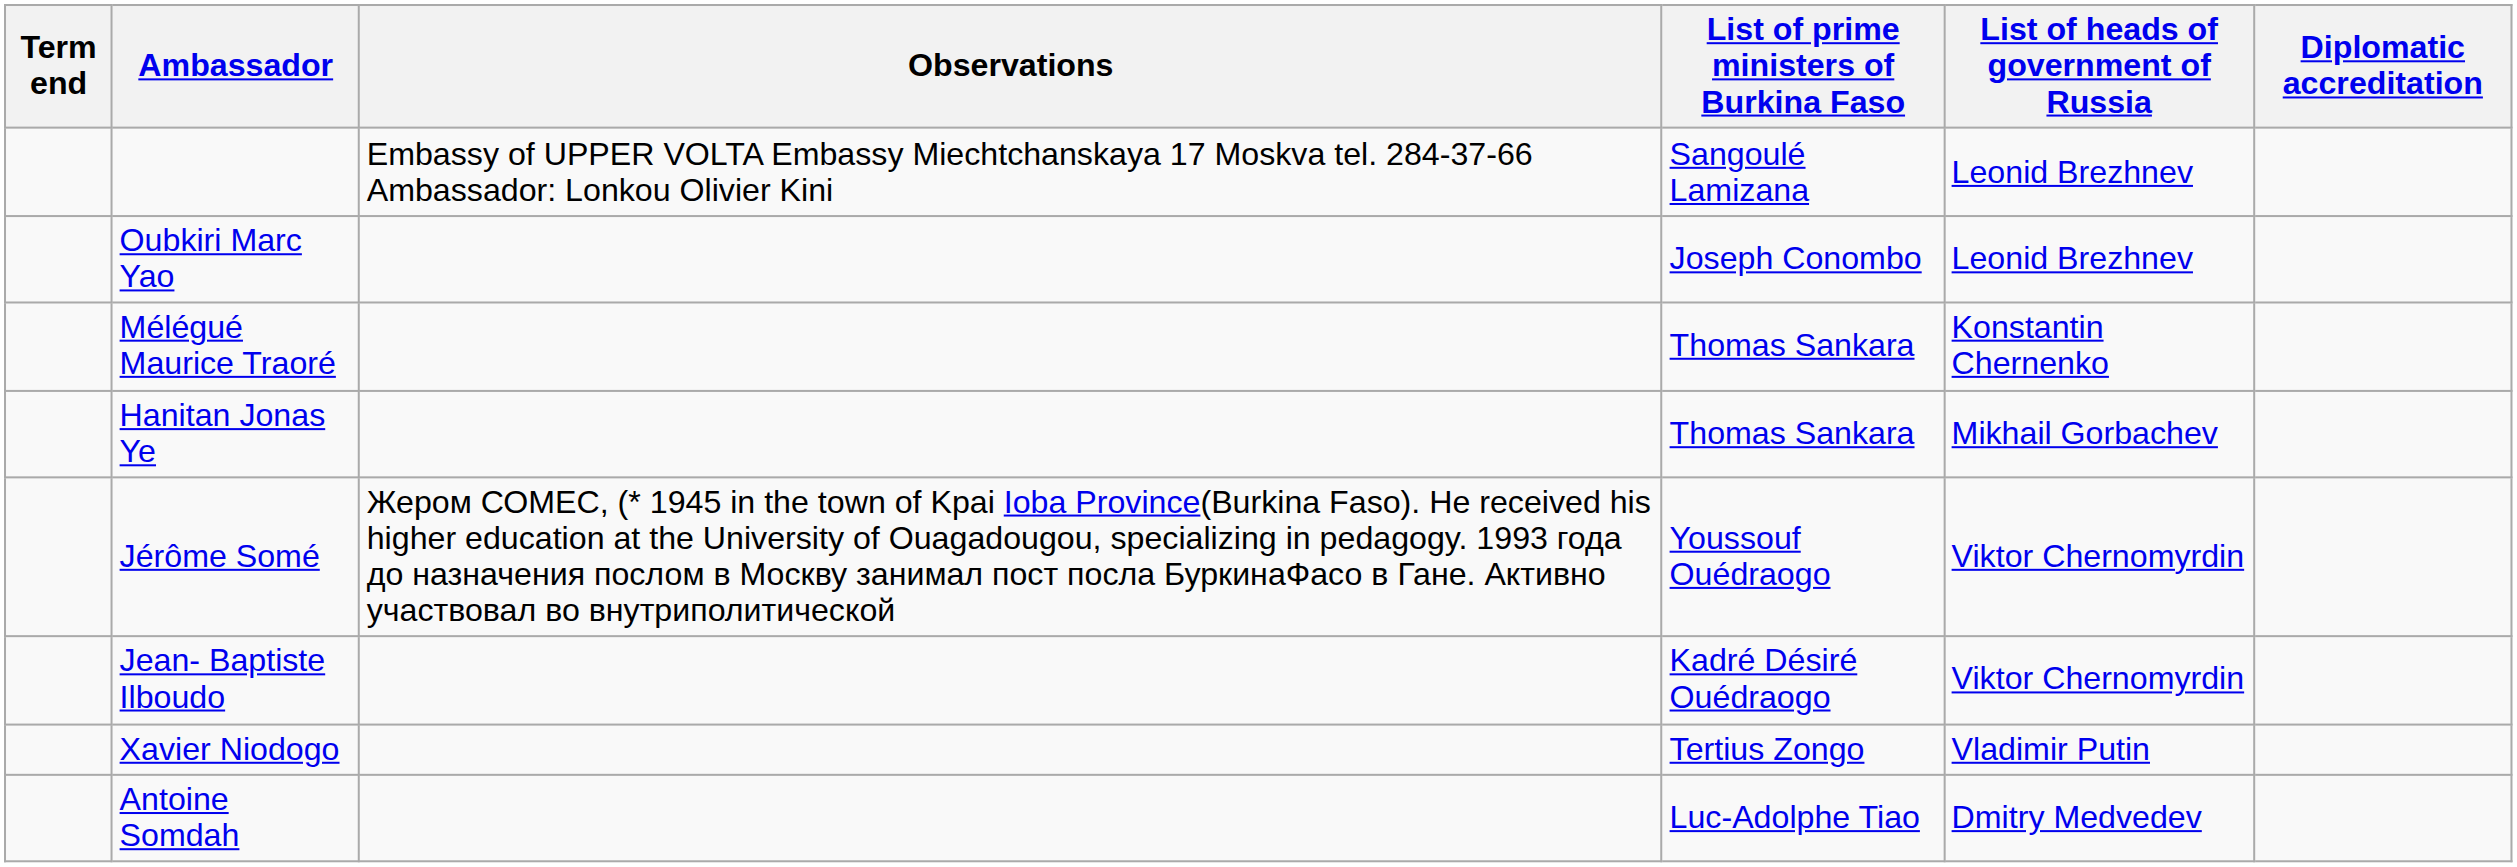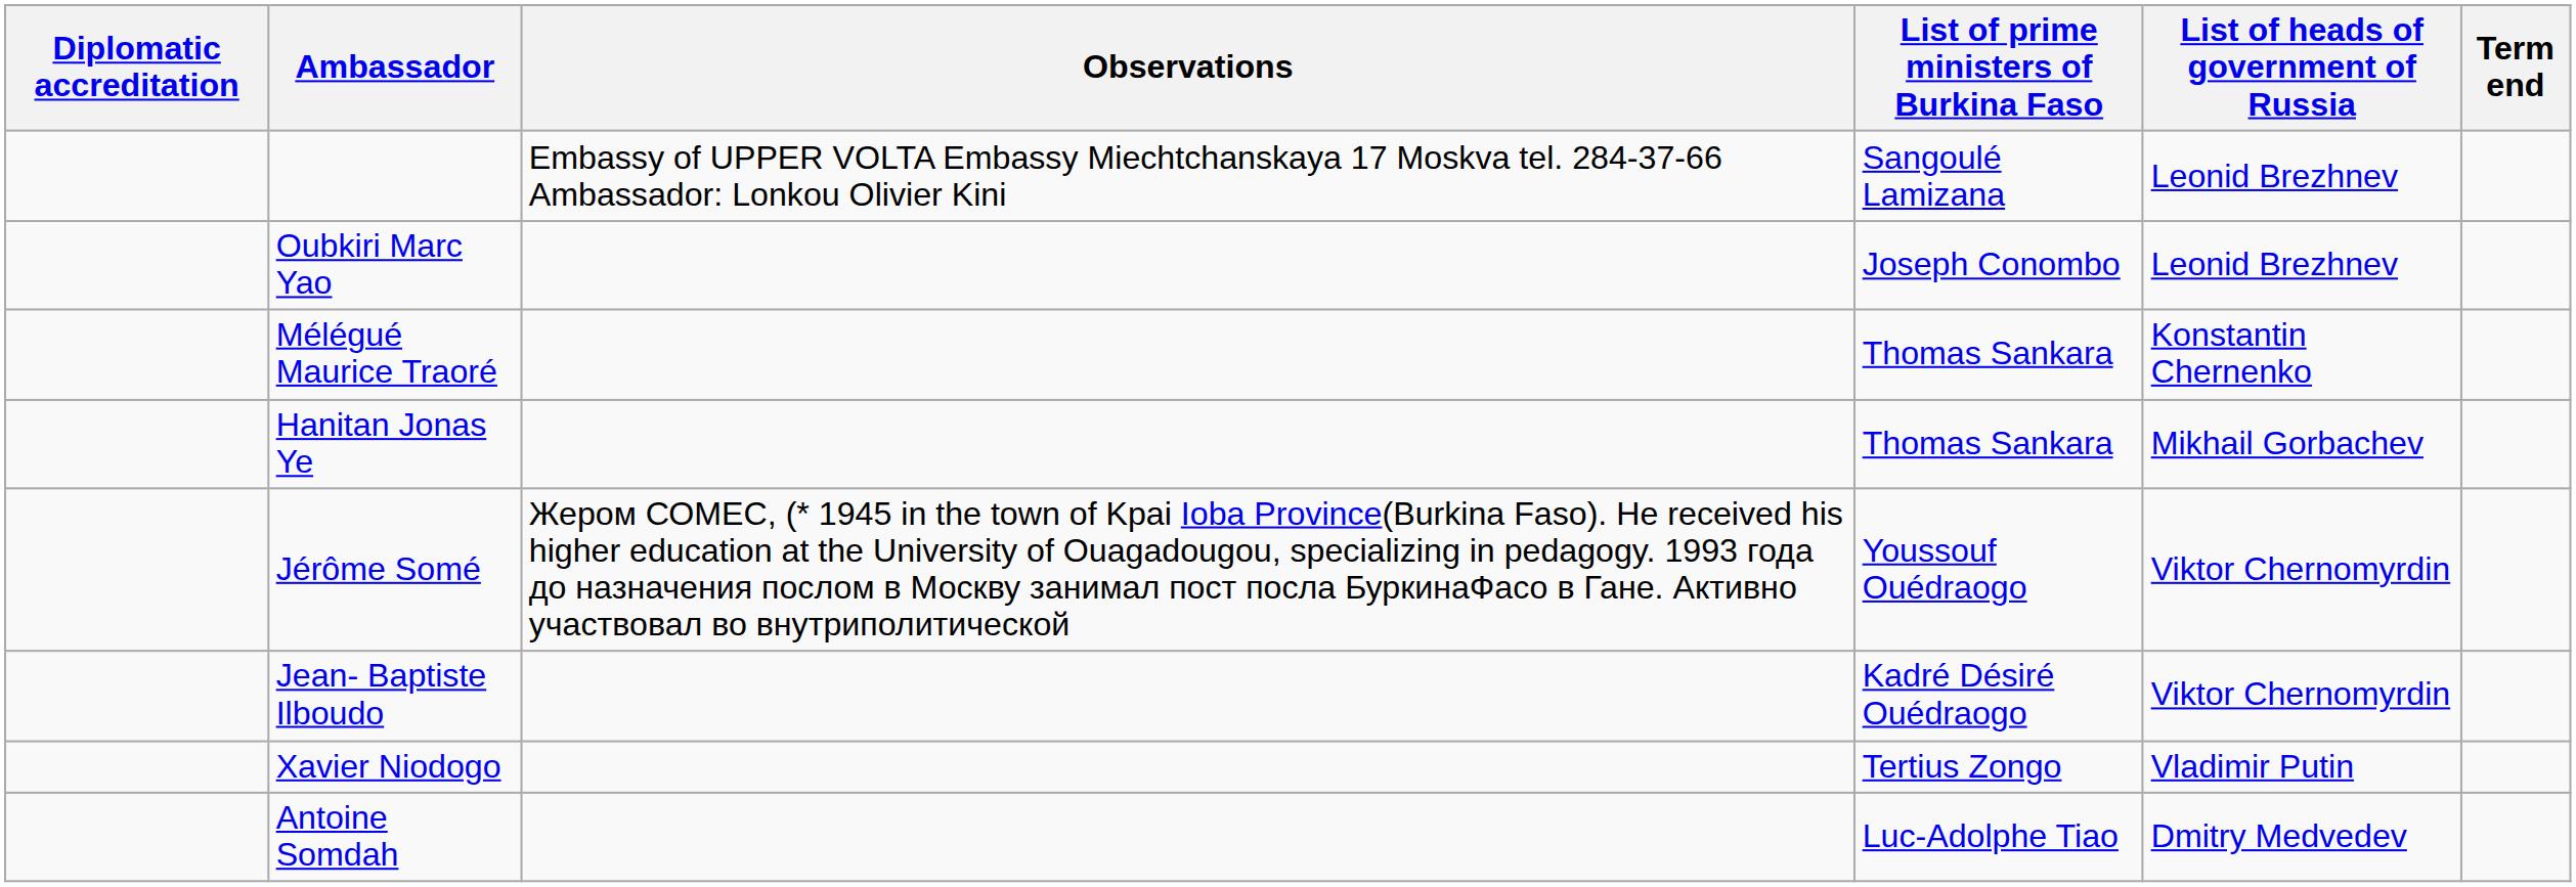columns swapped: Diplomatic accreditation <-> Term end
